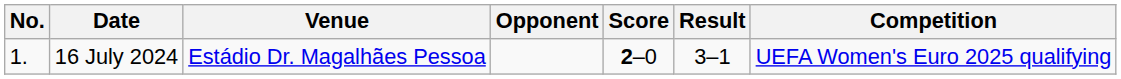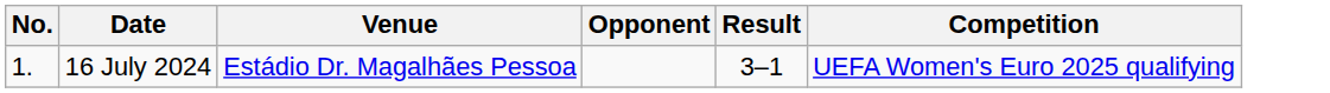- column: Score | 2–0
